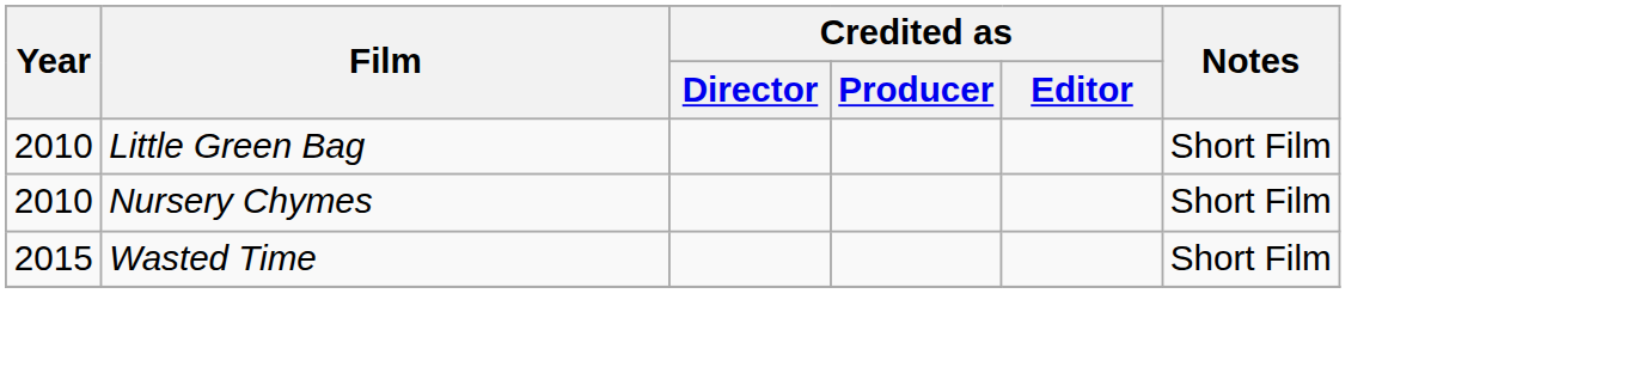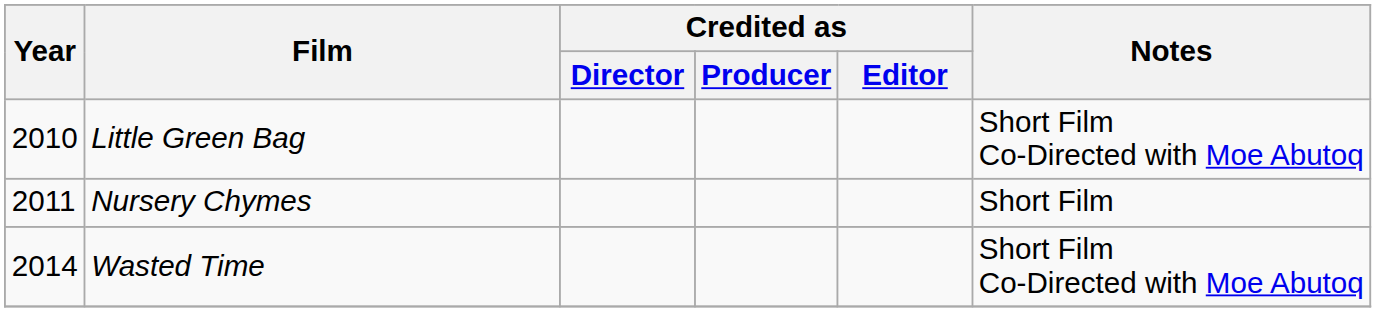Little Green Bag | Notes: Short Film -> Short Film Co-Directed with Moe Abutoq
Nursery Chymes | Year: 2010 -> 2011
Wasted Time | Year: 2015 -> 2014
Wasted Time | Notes: Short Film -> Short Film Co-Directed with Moe Abutoq
